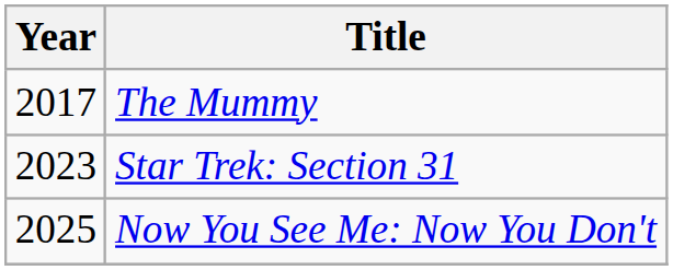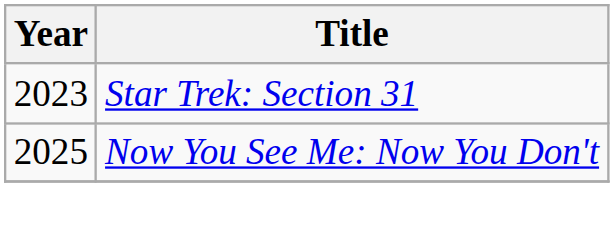- row: 2017 | The Mummy
